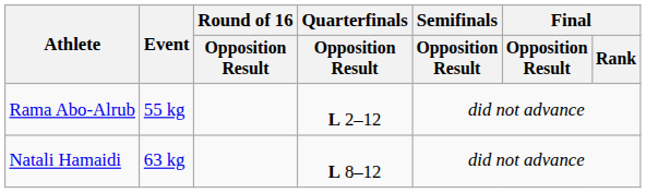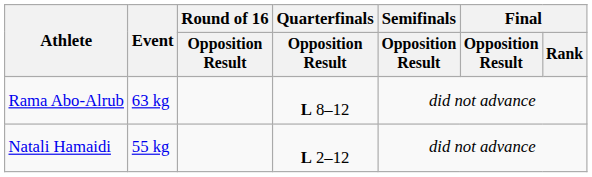Rama Abo-Alrub | Event: 55 kg -> 63 kg
Rama Abo-Alrub | Quarterfinals / Opposition Result: L 2–12 -> L 8–12
Natali Hamaidi | Event: 63 kg -> 55 kg
Natali Hamaidi | Quarterfinals / Opposition Result: L 8–12 -> L 2–12
